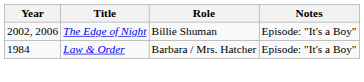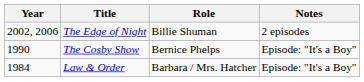The Edge of Night | Notes: Episode: "It's a Boy" -> 2 episodes
+ row: 1990 | The Cosby Show | Bernice Phelps | Episode: "It's a Boy"
